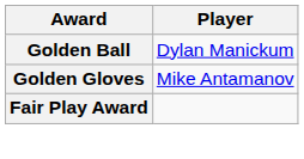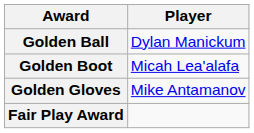+ row: Golden Boot | Micah Lea'alafa
